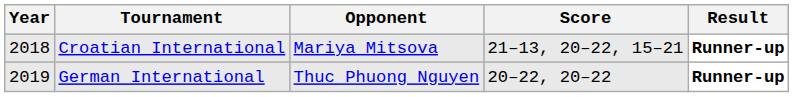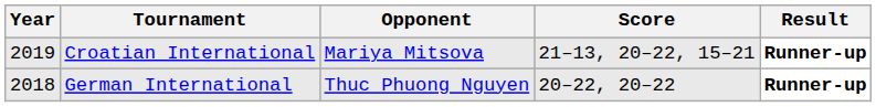Croatian International | Year: 2018 -> 2019
German International | Year: 2019 -> 2018
